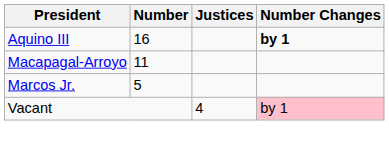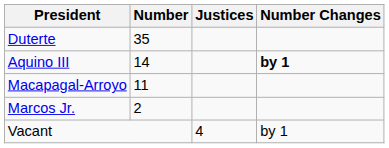+ row: Duterte | 35
Aquino III | Number: 16 -> 14
Marcos Jr. | Number: 5 -> 2
Vacant | Number Changes: pink background -> no background
